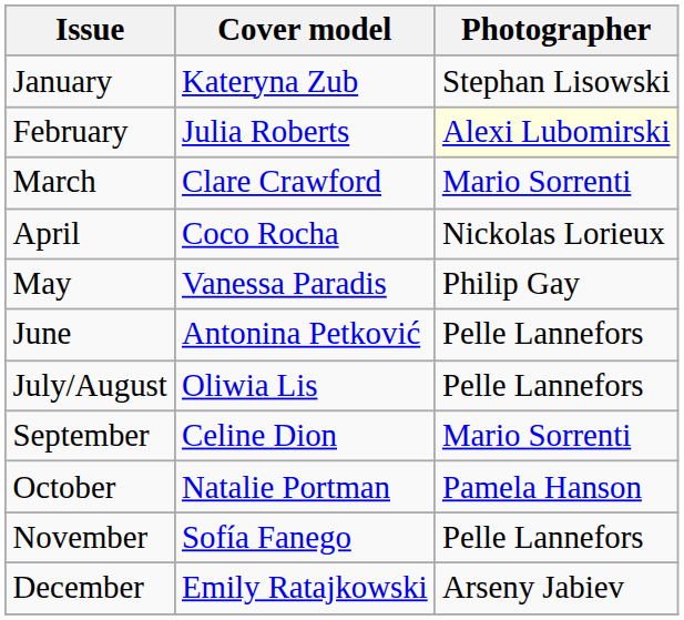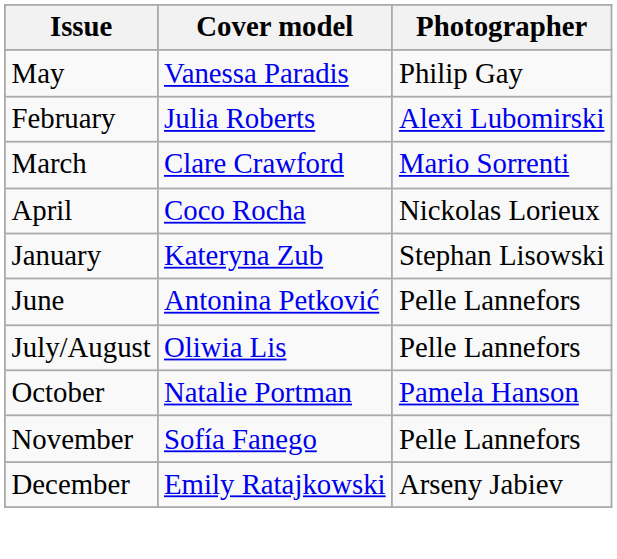rows swapped: January <-> May
February | Photographer: lightyellow background -> no background
- row: September | Celine Dion | Mario Sorrenti
